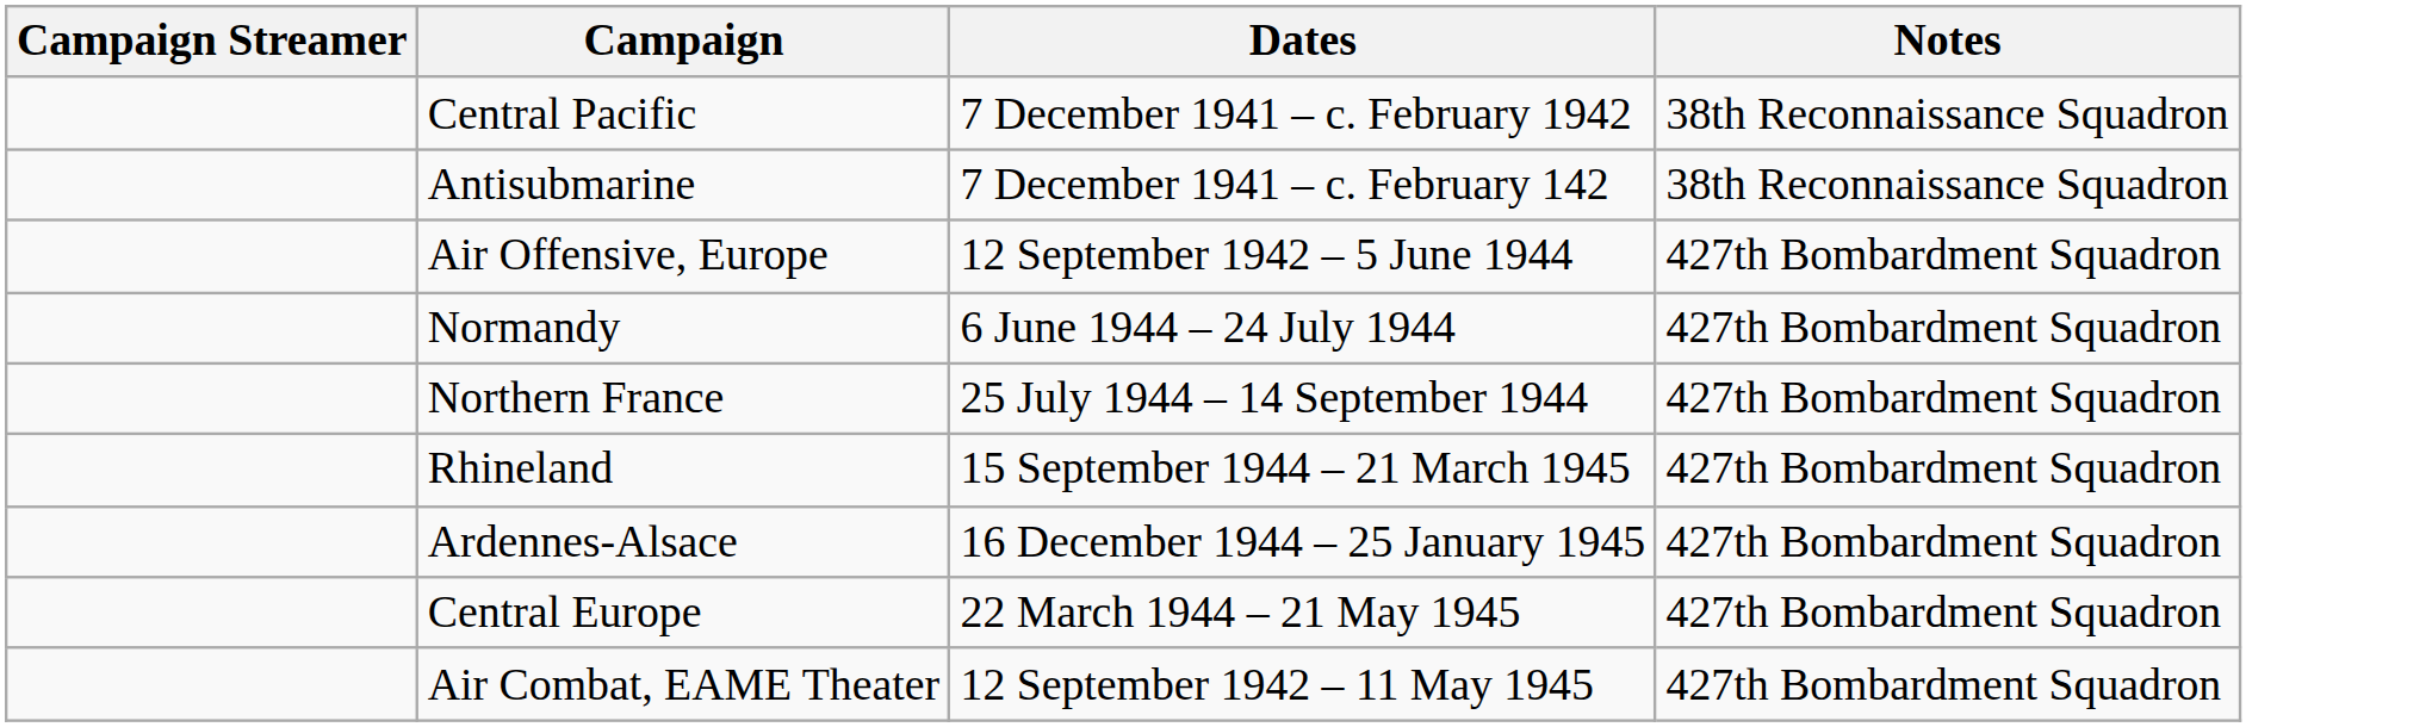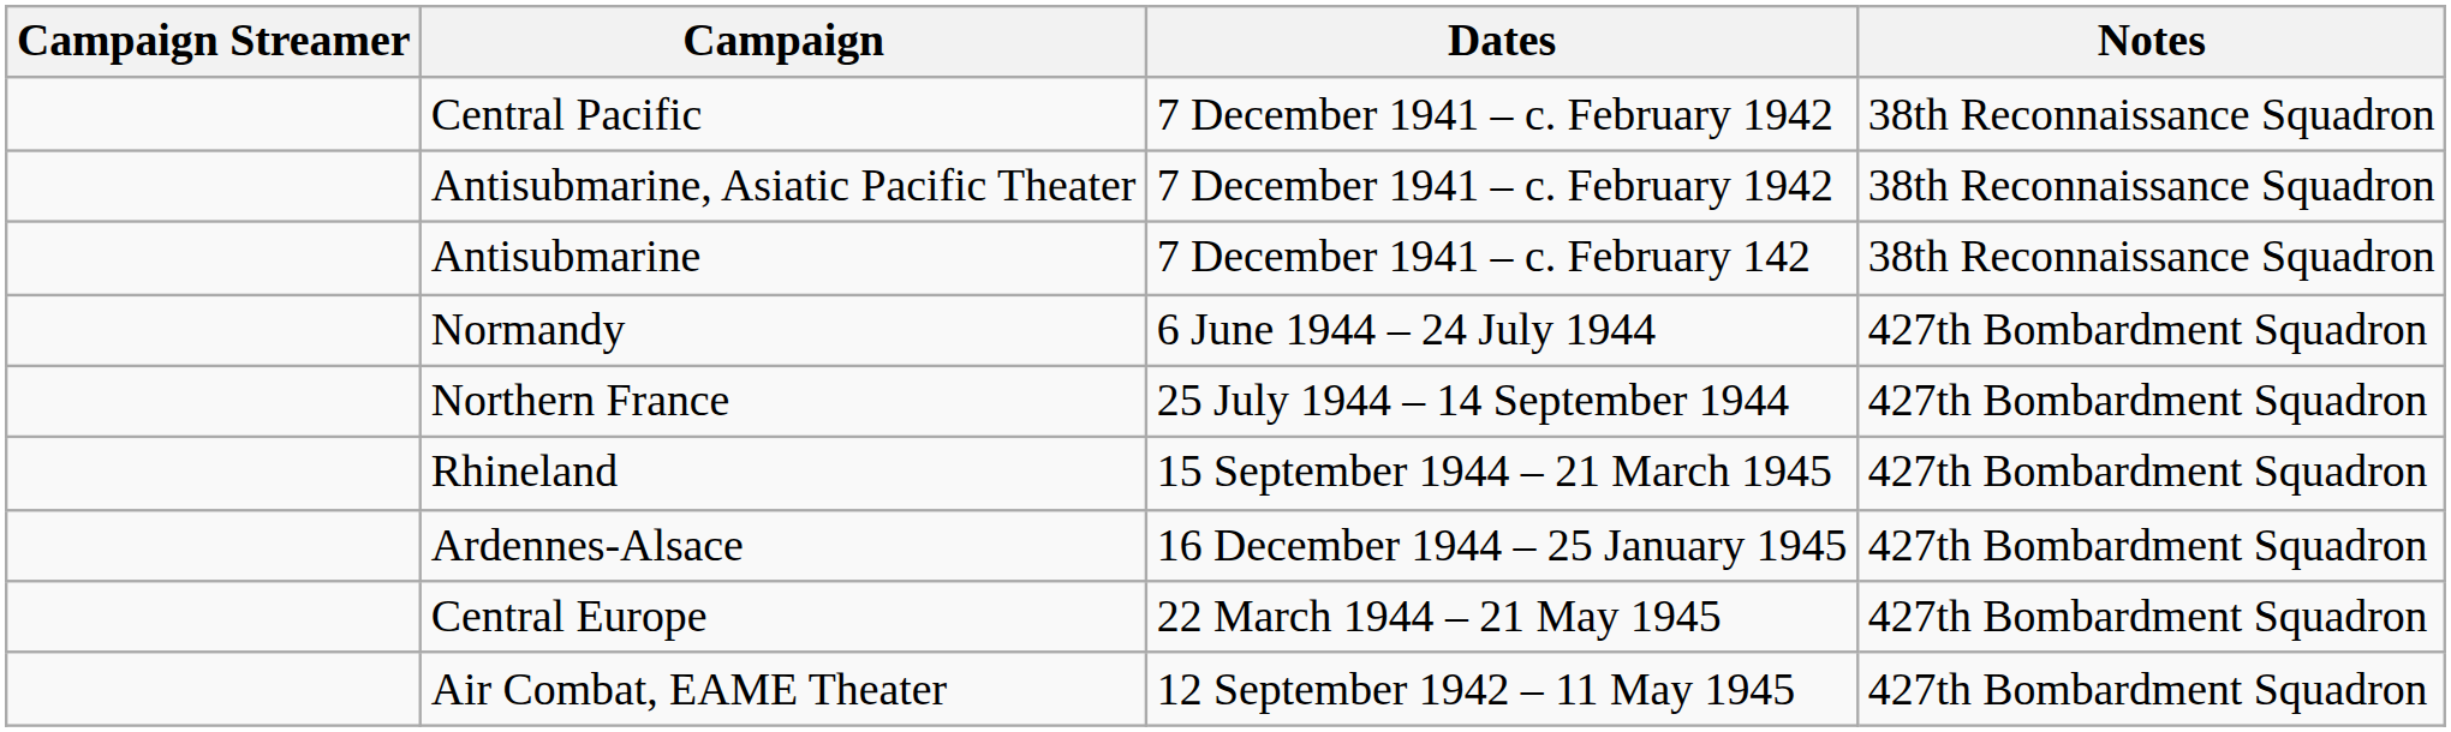+ row: Antisubmarine, Asiatic Pacific Theater | 7 December 1941 – c. February 1942 | 38th Reconnaissance Squadron
- row: Air Offensive, Europe | 12 September 1942 – 5 June 1944 | 427th Bombardment Squadron
